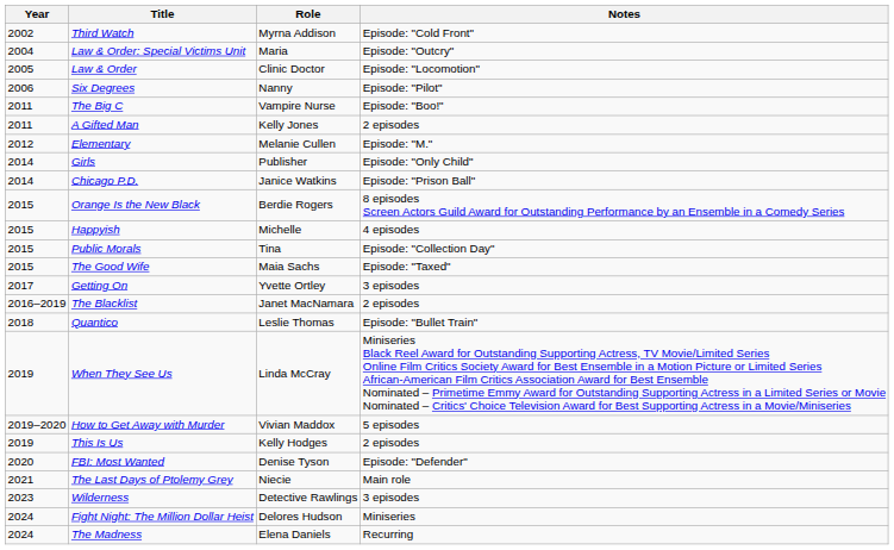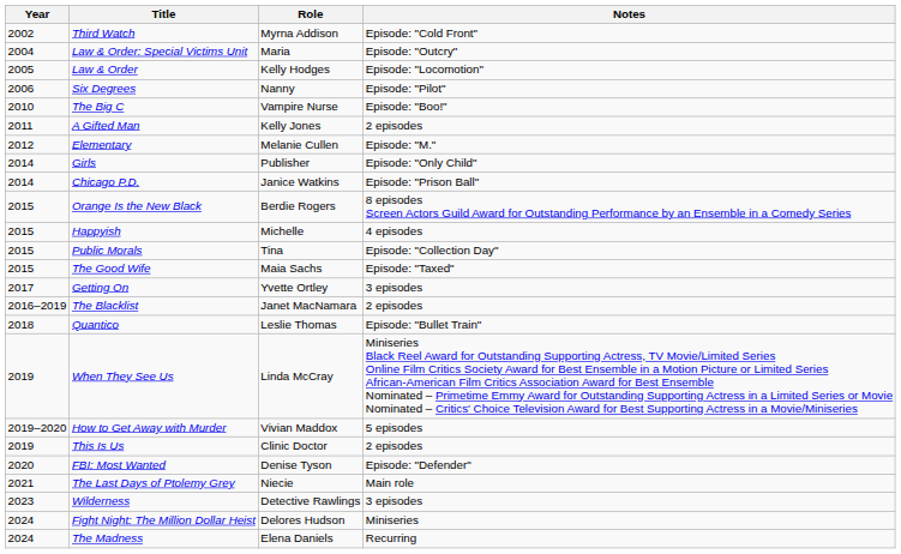Law & Order | Role: Clinic Doctor -> Kelly Hodges
The Big C | Year: 2011 -> 2010
This Is Us | Role: Kelly Hodges -> Clinic Doctor
